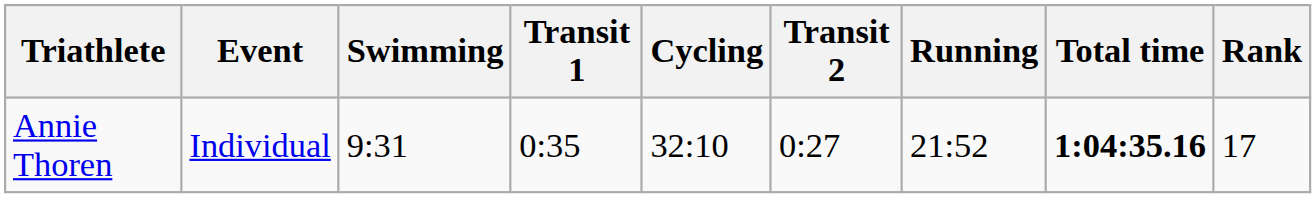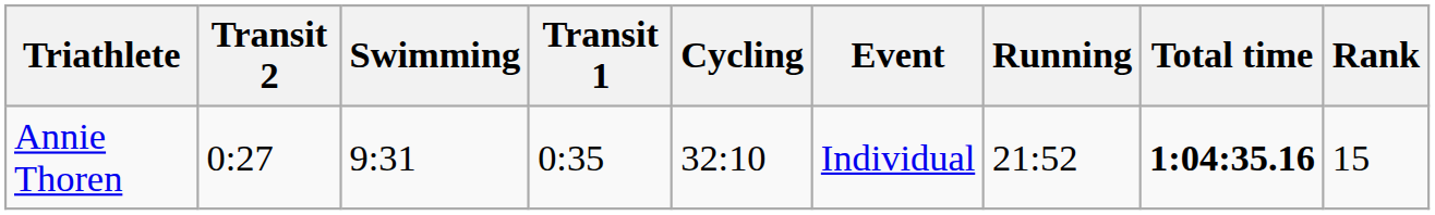columns swapped: Event <-> Transit 2
Annie Thoren | Rank: 17 -> 15
